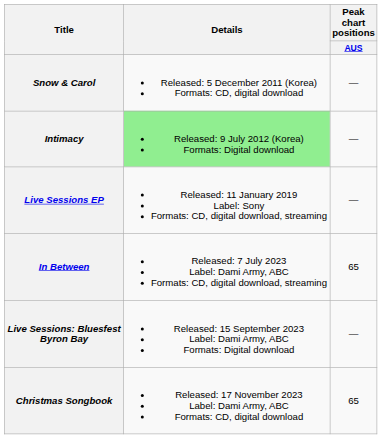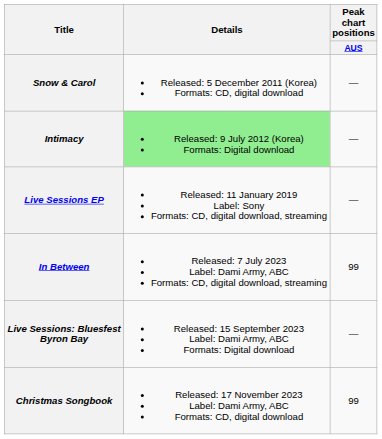In Between | Peak chart positions / AUS: 65 -> 99
Christmas Songbook | Peak chart positions / AUS: 65 -> 99
